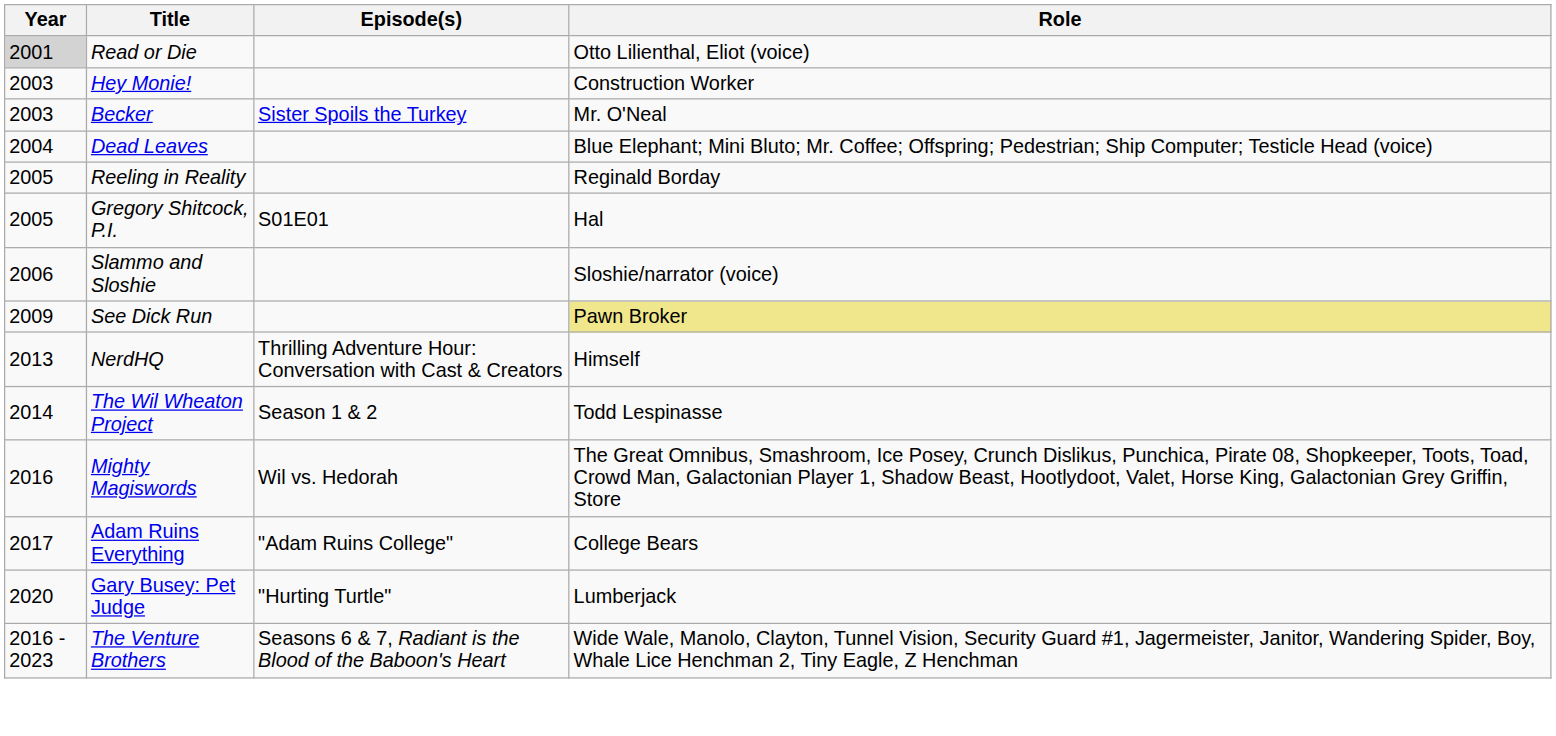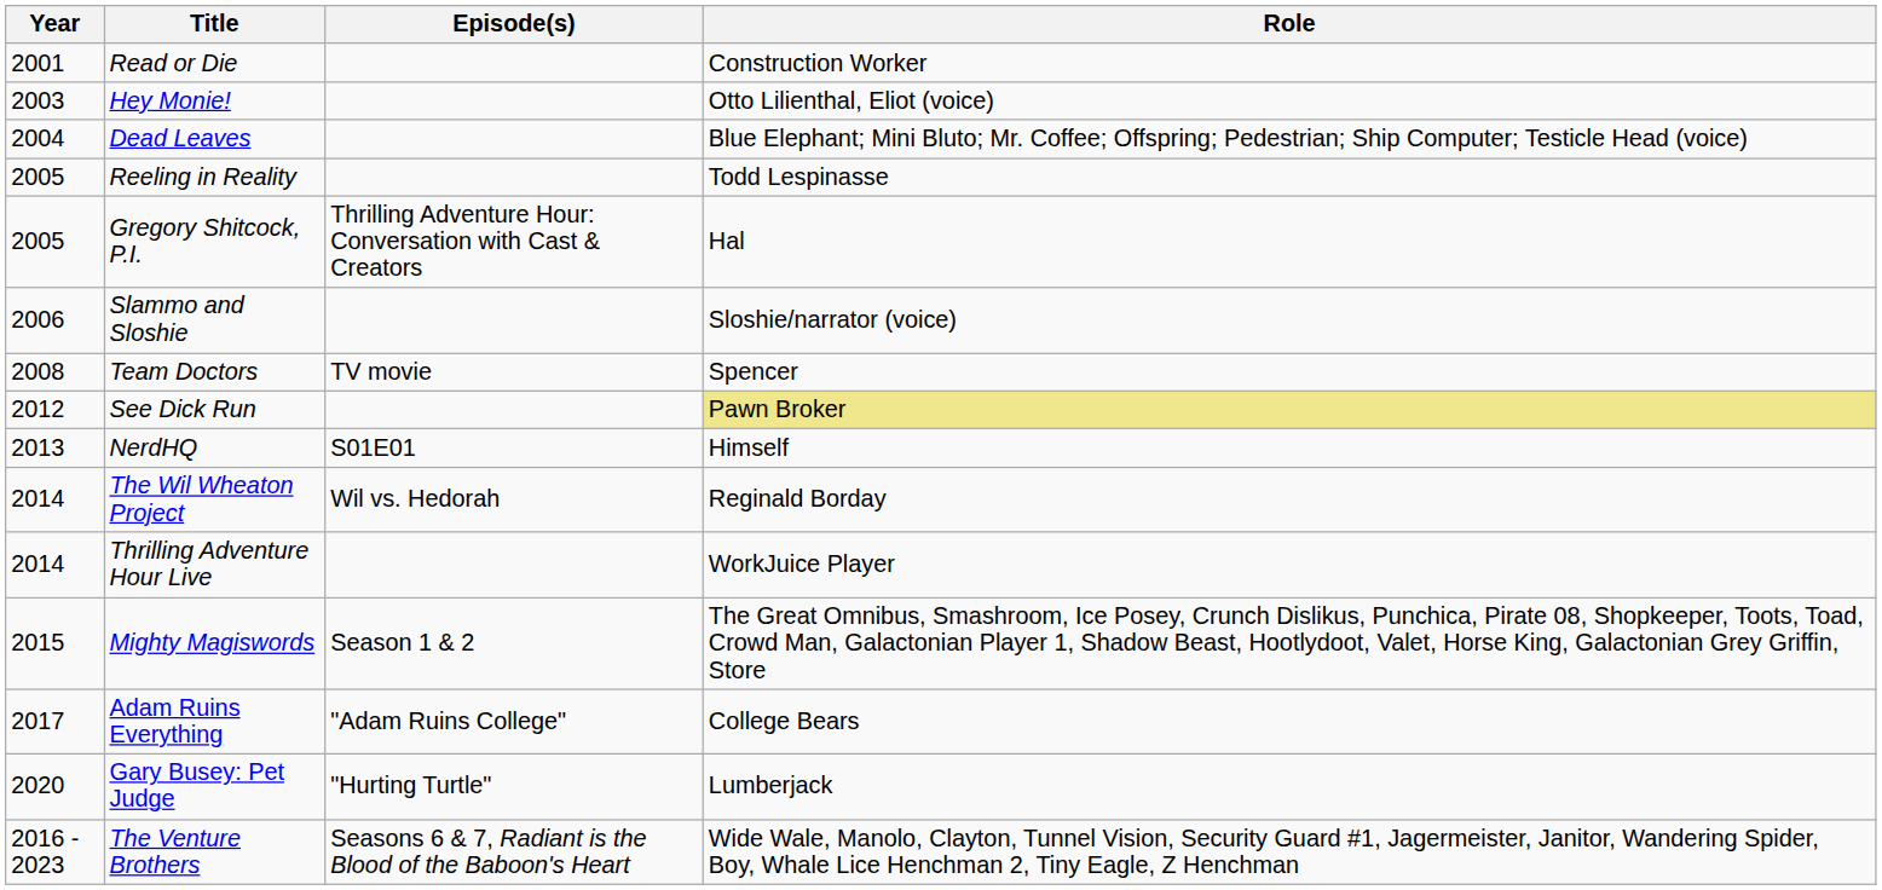Read or Die | Year: lightgrey background -> no background
Read or Die | Role: Otto Lilienthal, Eliot (voice) -> Construction Worker
Hey Monie! | Role: Construction Worker -> Otto Lilienthal, Eliot (voice)
- row: 2003 | Becker | Sister Spoils the Turkey | Mr. O'Neal
Reeling in Reality | Role: Reginald Borday -> Todd Lespinasse
Gregory Shitcock, P.I. | Episode(s): S01E01 -> Thrilling Adventure Hour: Conversation with Cast & Creators
+ row: 2008 | Team Doctors | TV movie | Spencer
See Dick Run | Year: 2009 -> 2012
NerdHQ | Episode(s): Thrilling Adventure Hour: Conversation with Cast & Creators -> S01E01
The Wil Wheaton Project | Episode(s): Season 1 & 2 -> Wil vs. Hedorah
The Wil Wheaton Project | Role: Todd Lespinasse -> Reginald Borday
+ row: 2014 | Thrilling Adventure Hour Live | WorkJuice Player
Mighty Magiswords | Year: 2016 -> 2015
Mighty Magiswords | Episode(s): Wil vs. Hedorah -> Season 1 & 2
